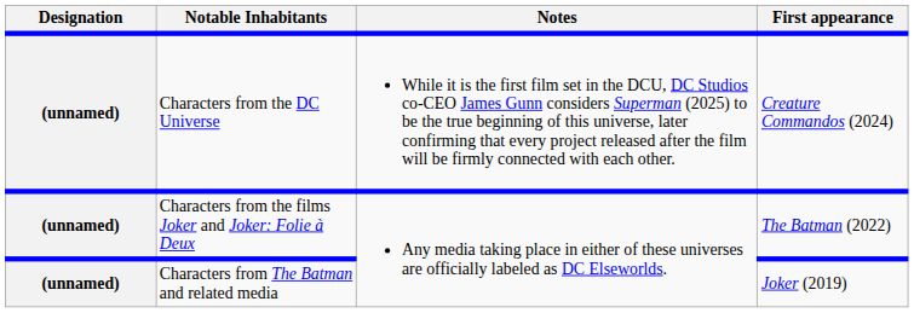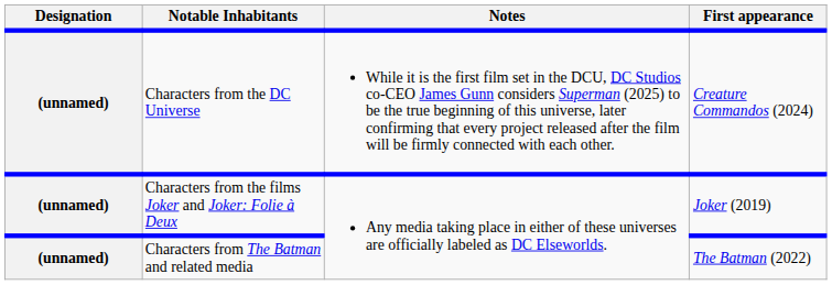Characters from the films Joker and Joker: Folie à Deux | First appearance: The Batman (2022) -> Joker (2019)
Characters from The Batman and related media | First appearance: Joker (2019) -> The Batman (2022)
